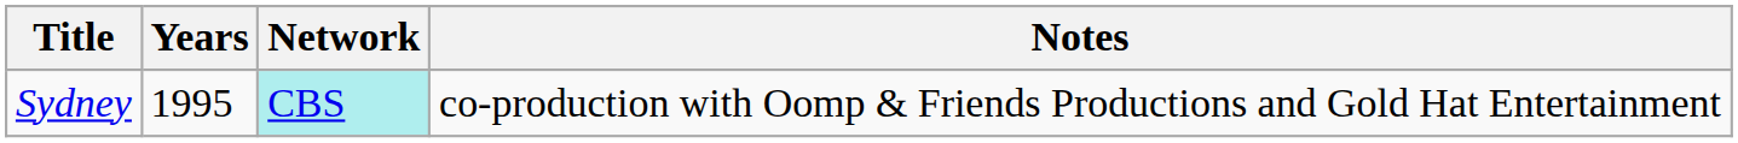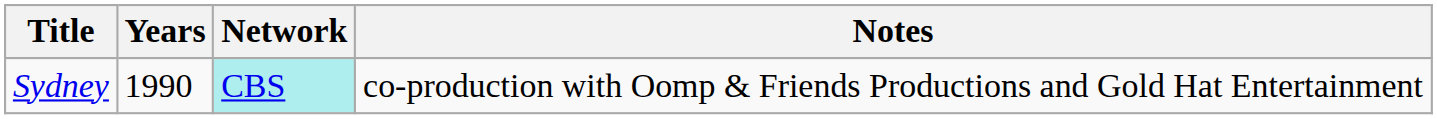Sydney | Years: 1995 -> 1990
